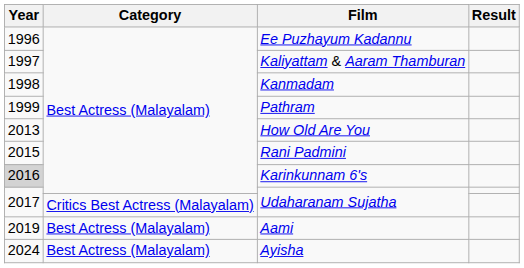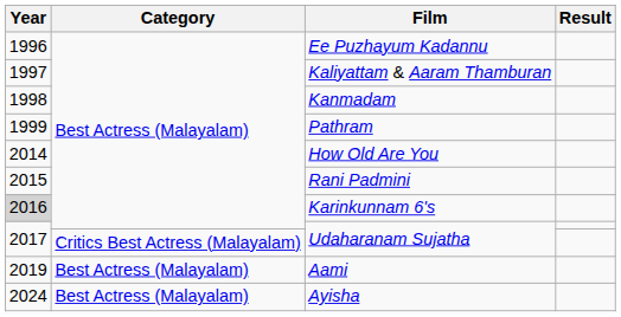How Old Are You | Year: 2013 -> 2014
